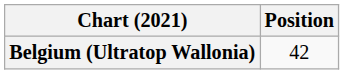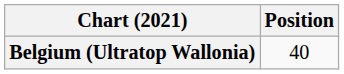Belgium (Ultratop Wallonia) | Position: 42 -> 40
